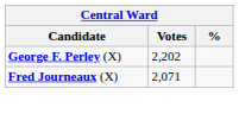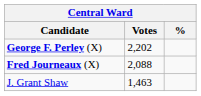Fred Journeaux (X) | Votes: 2,071 -> 2,088
+ row: J. Grant Shaw | 1,463
